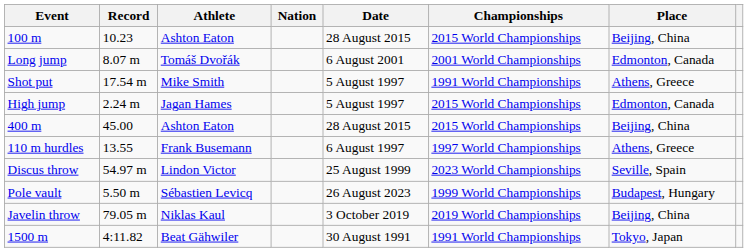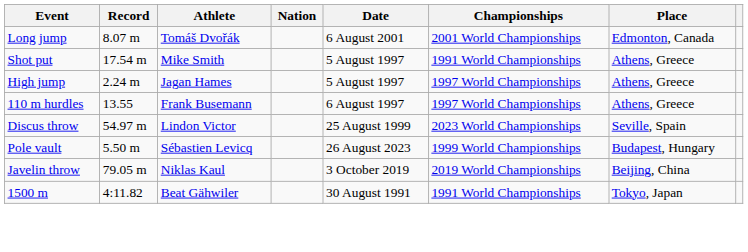- row: 100 m | 10.23 | Ashton Eaton | 28 August 2015 | 2015 World Championships | Beijing, China
High jump | Championships: 2015 World Championships -> 1997 World Championships
High jump | Place: Edmonton, Canada -> Athens, Greece
- row: 400 m | 45.00 | Ashton Eaton | 28 August 2015 | 2015 World Championships | Beijing, China
